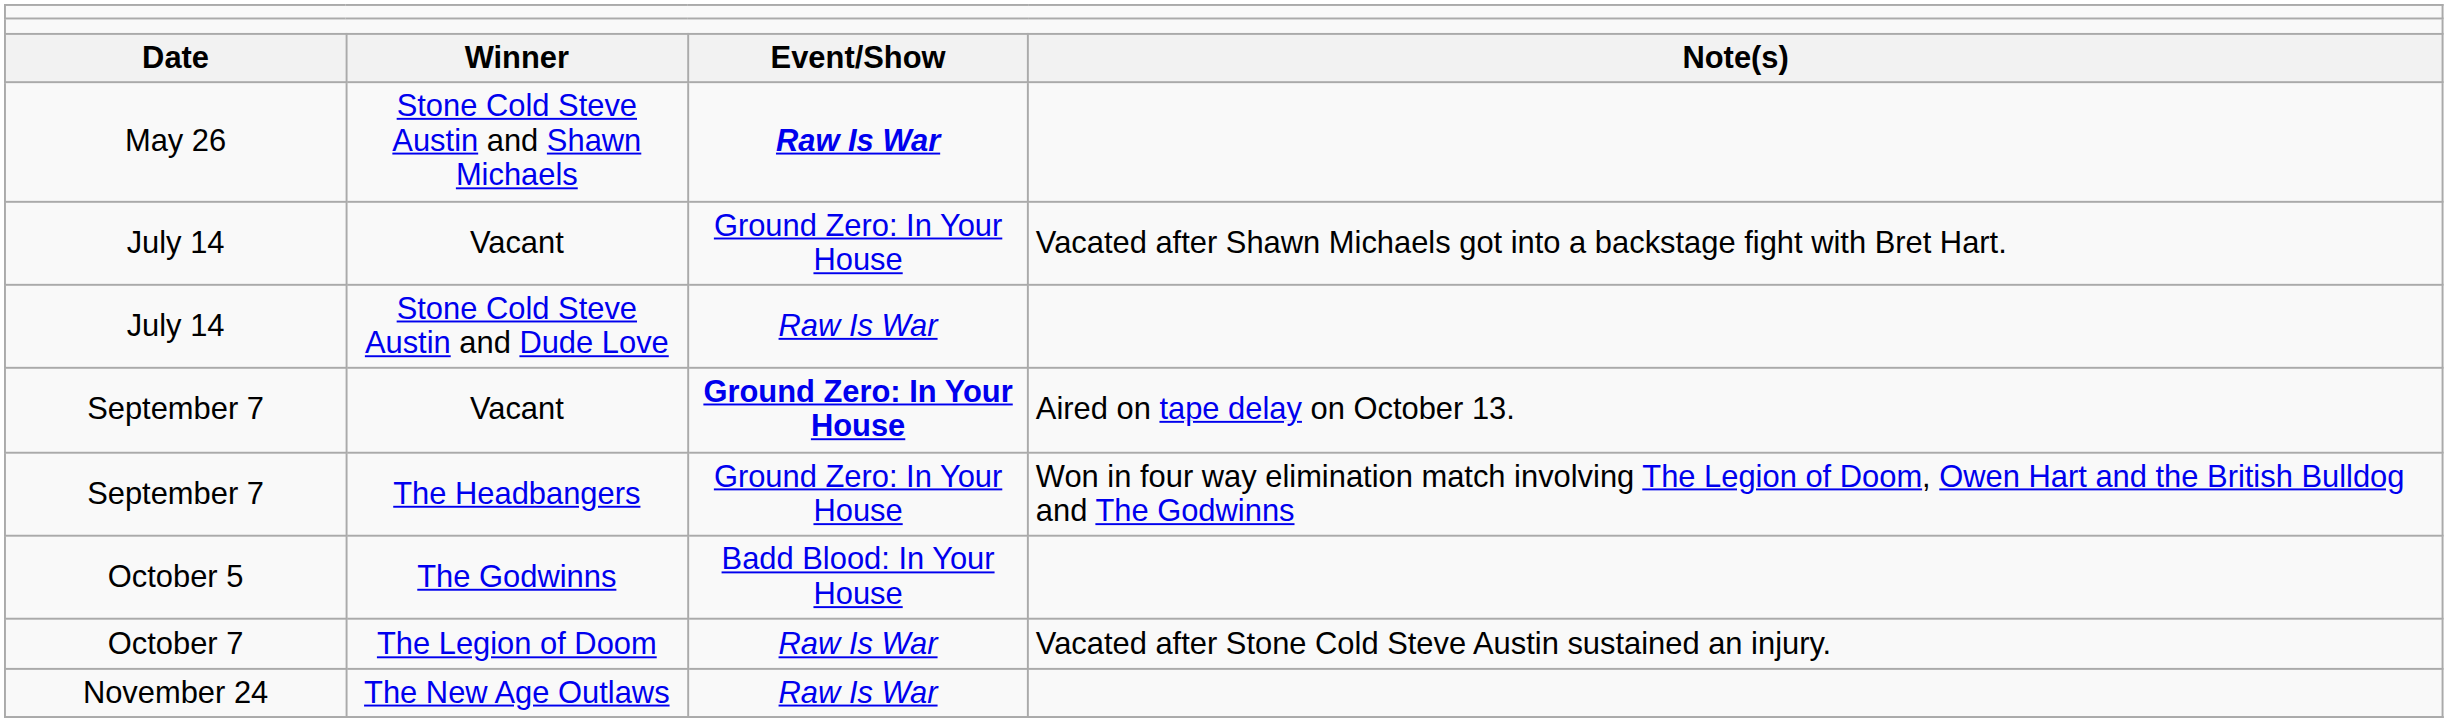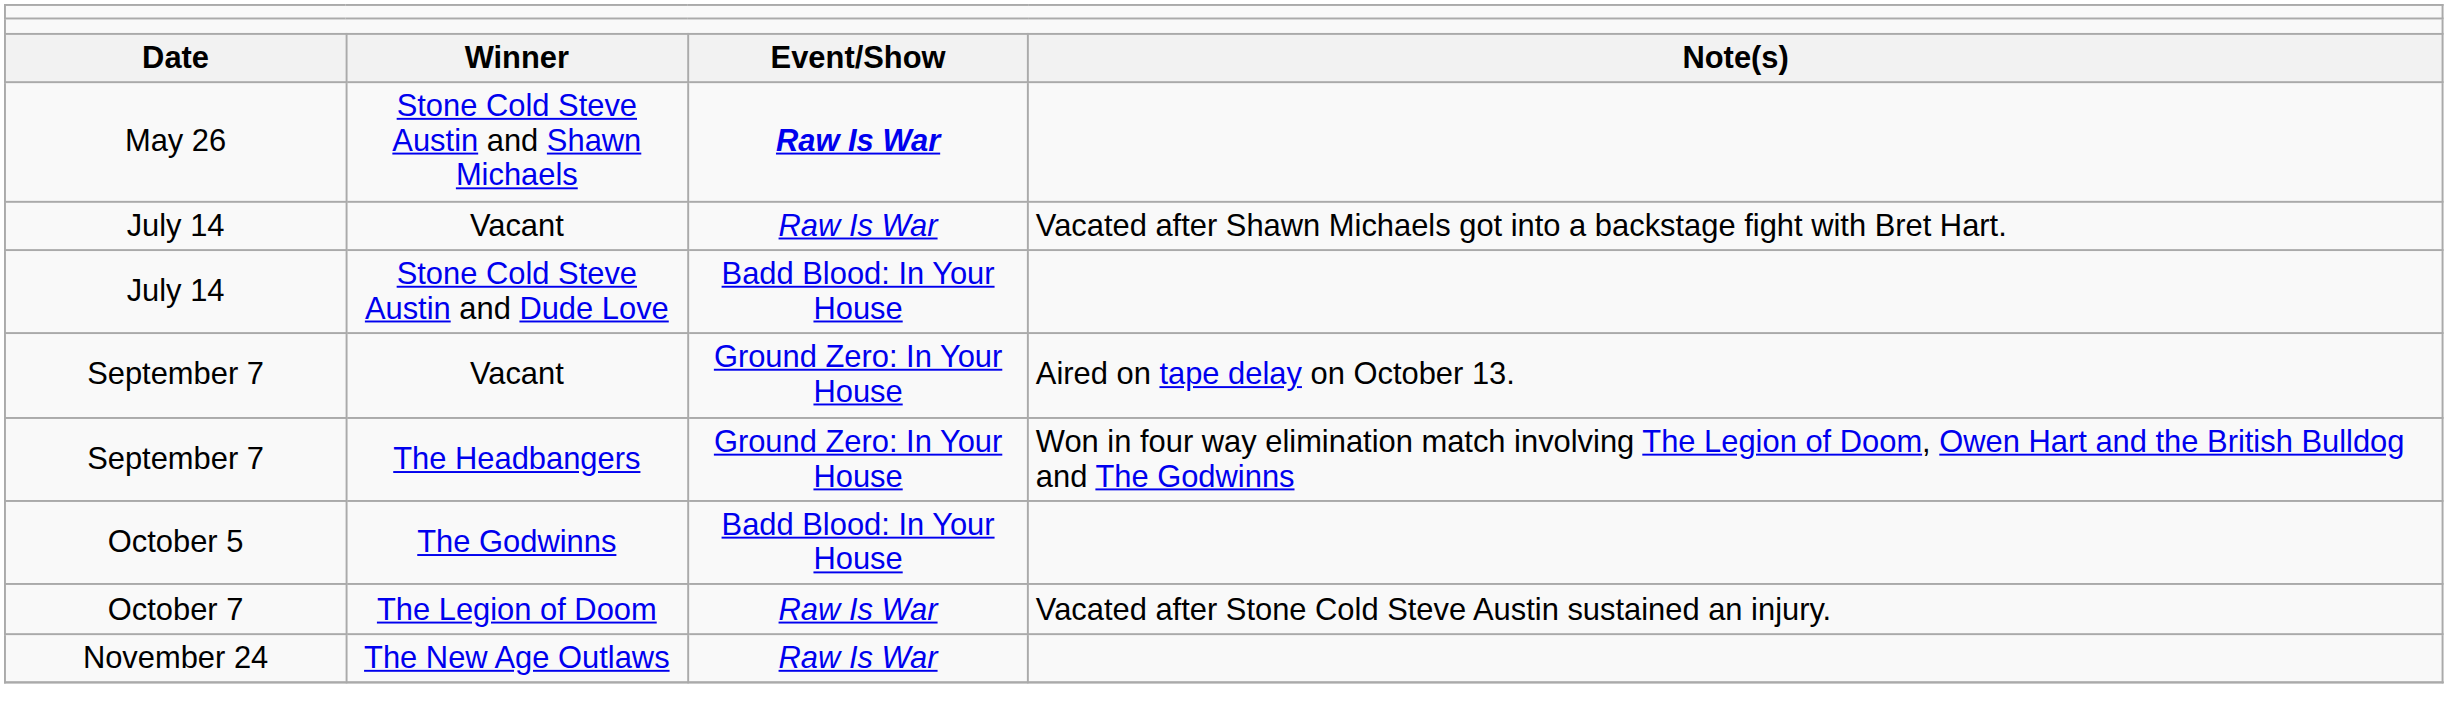July 14 / Vacant | column 3: Ground Zero: In Your House -> Raw Is War
Stone Cold Steve Austin and Dude Love | column 3: Raw Is War -> Badd Blood: In Your House
September 7 / Vacant | column 3: bold -> normal
